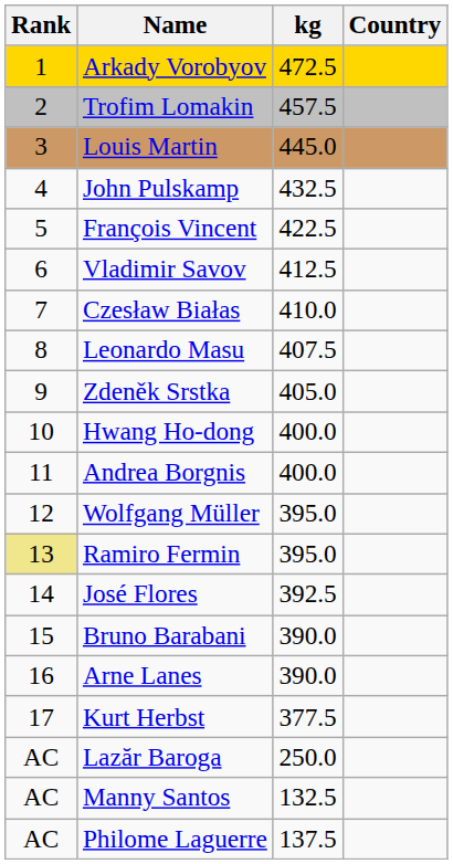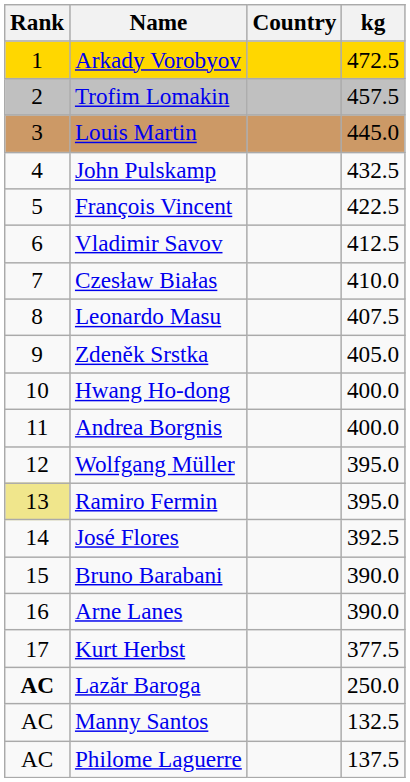columns swapped: Country <-> kg
Lazăr Baroga | Rank: normal -> bold
